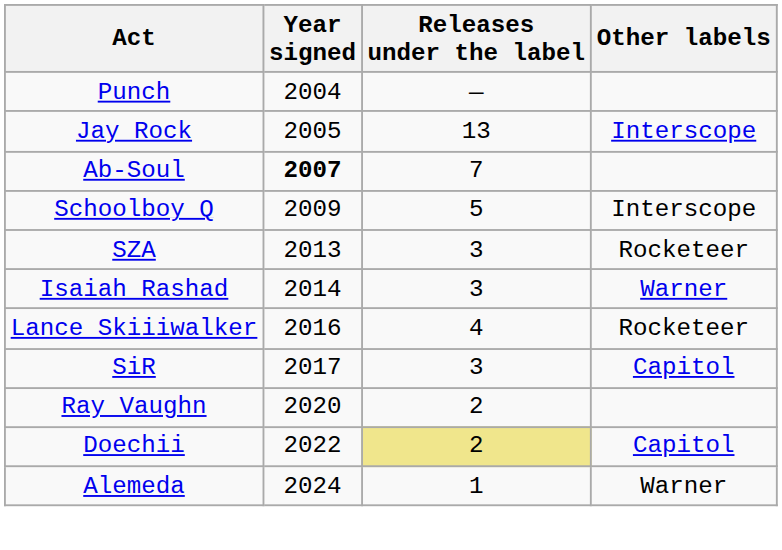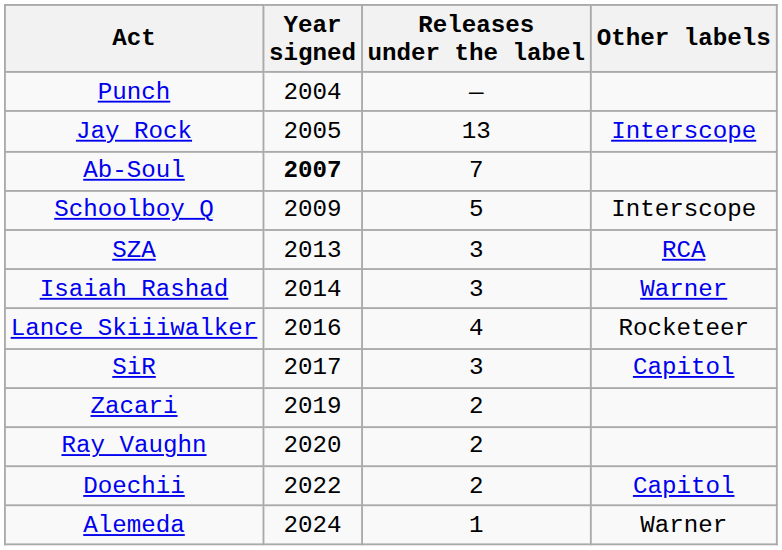SZA | Other labels: Rocketeer -> RCA
+ row: Zacari | 2019 | 2
Doechii | Releases under the label: khaki background -> no background
